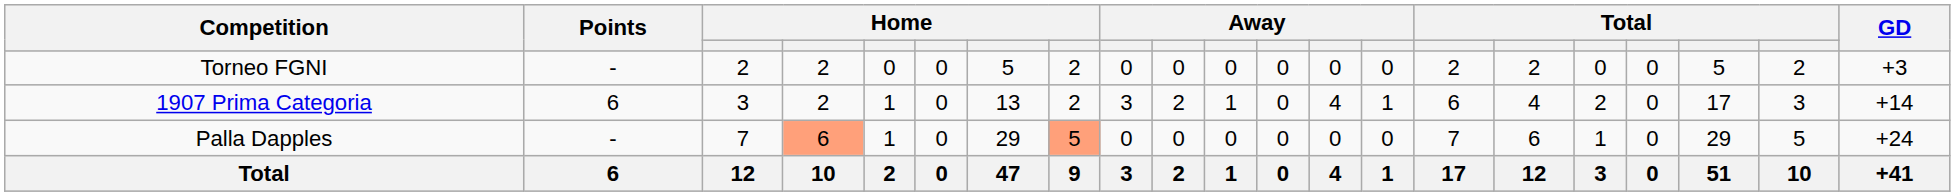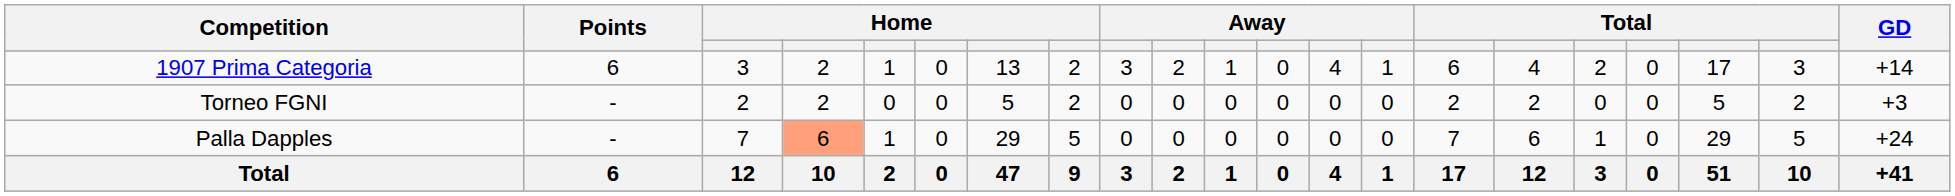rows swapped: 1907 Prima Categoria <-> Torneo FGNI
Palla Dapples | column 8: lightsalmon background -> no background
